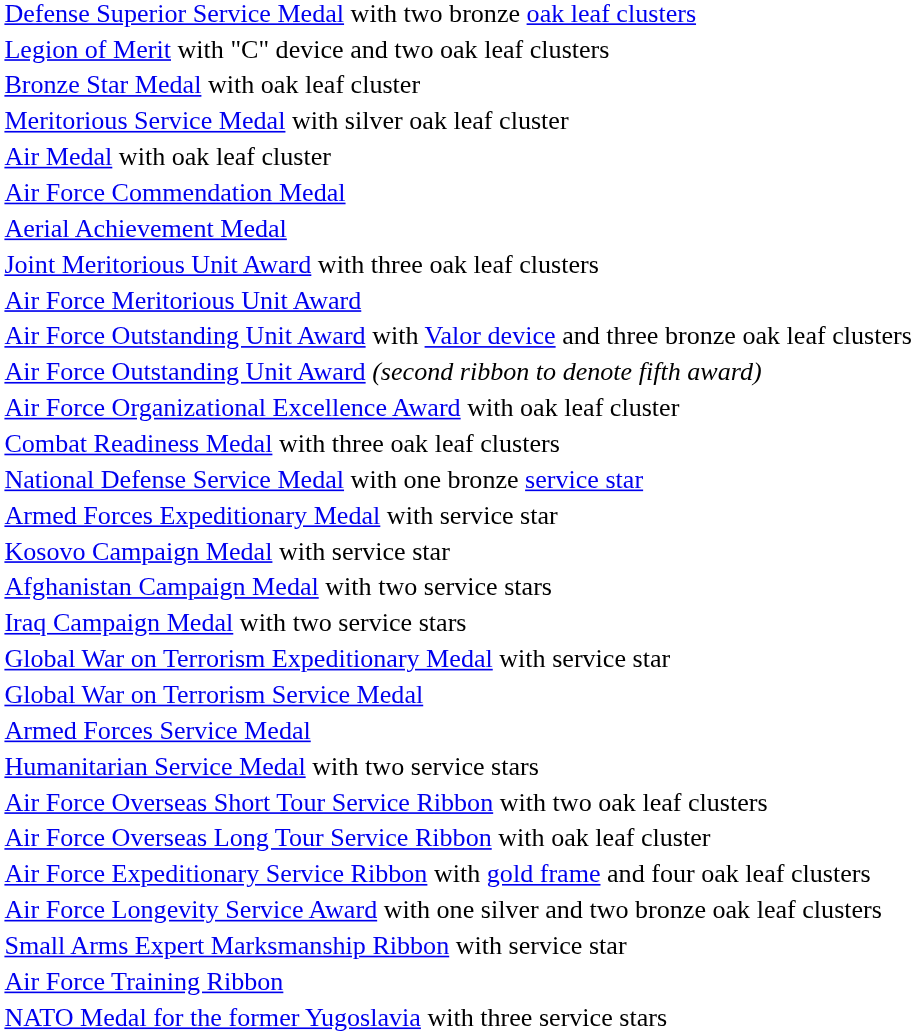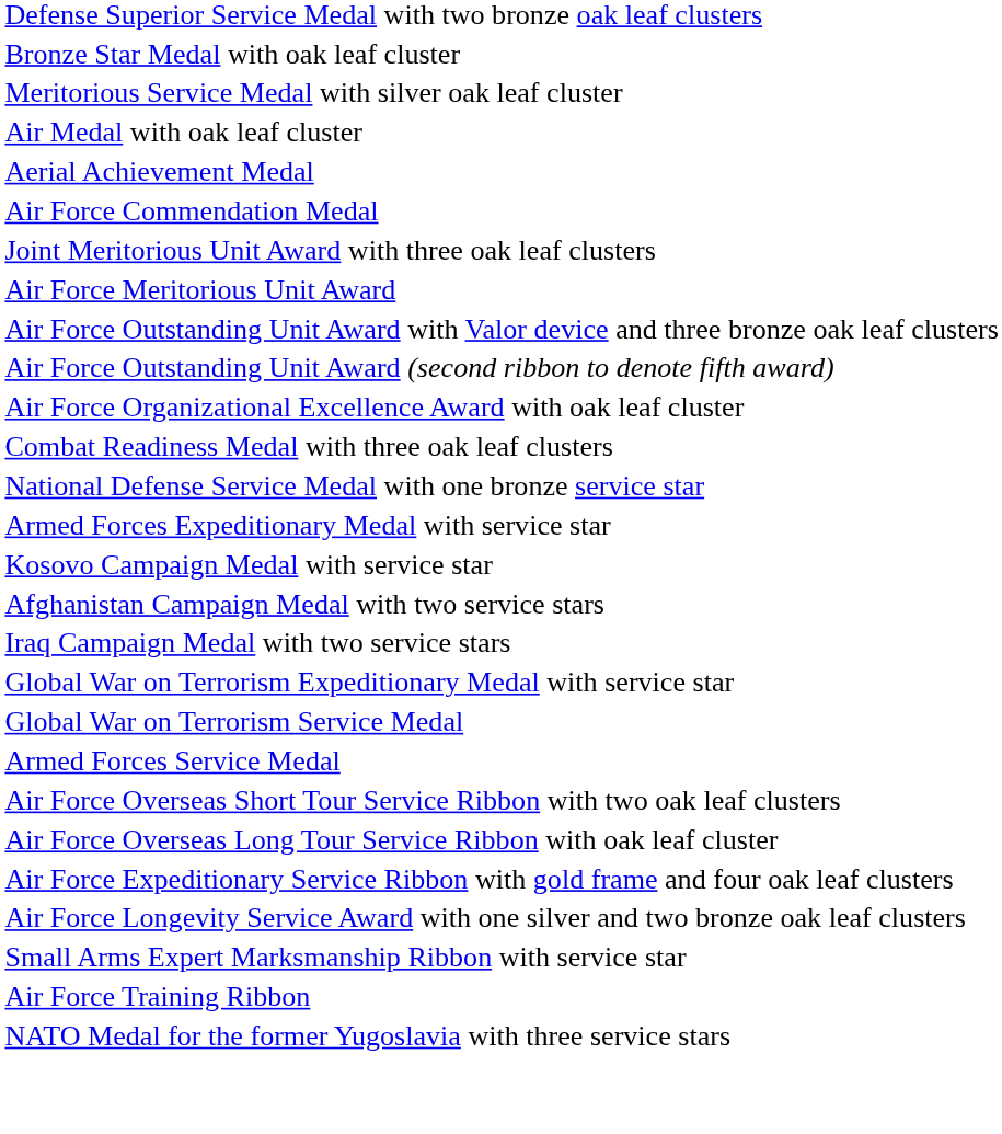- row: Legion of Merit with "C" device and two oak leaf clusters
rows swapped: Aerial Achievement Medal <-> Air Force Commendation Medal
- row: Humanitarian Service Medal with two service stars
